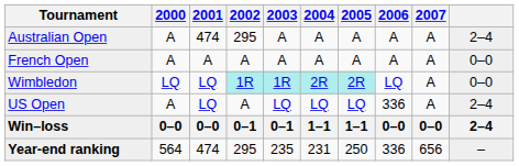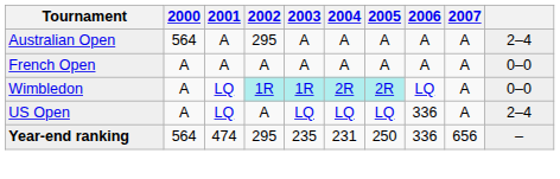Australian Open | 2000: A -> 564
Australian Open | 2001: 474 -> A
Wimbledon | 2000: LQ -> A
- row: Win–loss | 0–0 | 0–0 | 0–1 | 0–1 | 1–1 | 1–1 | 0–0 | 0–0 | 2–4
